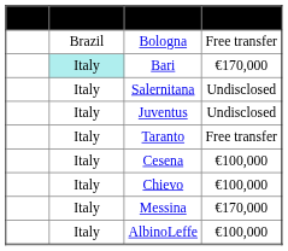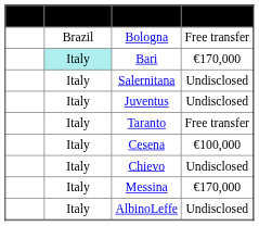Chievo | Fee: €100,000 -> Undisclosed
AlbinoLeffe | Fee: €100,000 -> Undisclosed
